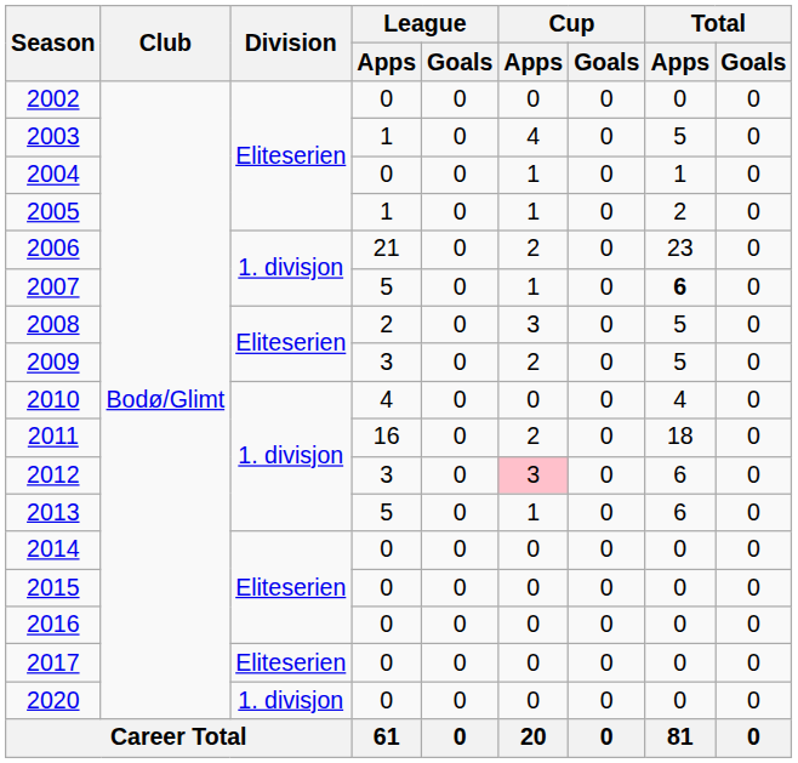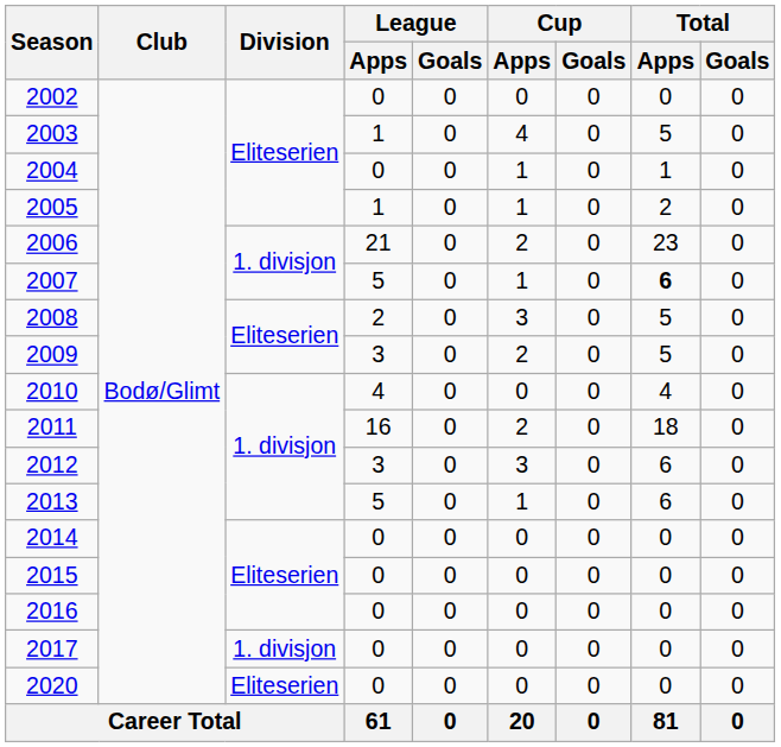2012 | Cup / Apps: pink background -> no background
2017 | Division: Eliteserien -> 1. divisjon
2020 | Division: 1. divisjon -> Eliteserien
